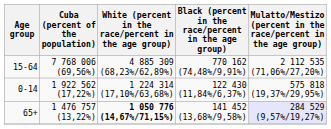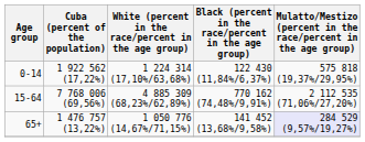rows swapped: 0-14 <-> 15-64
65+ | White (percent in the race/percent in the age group): bold -> normal
